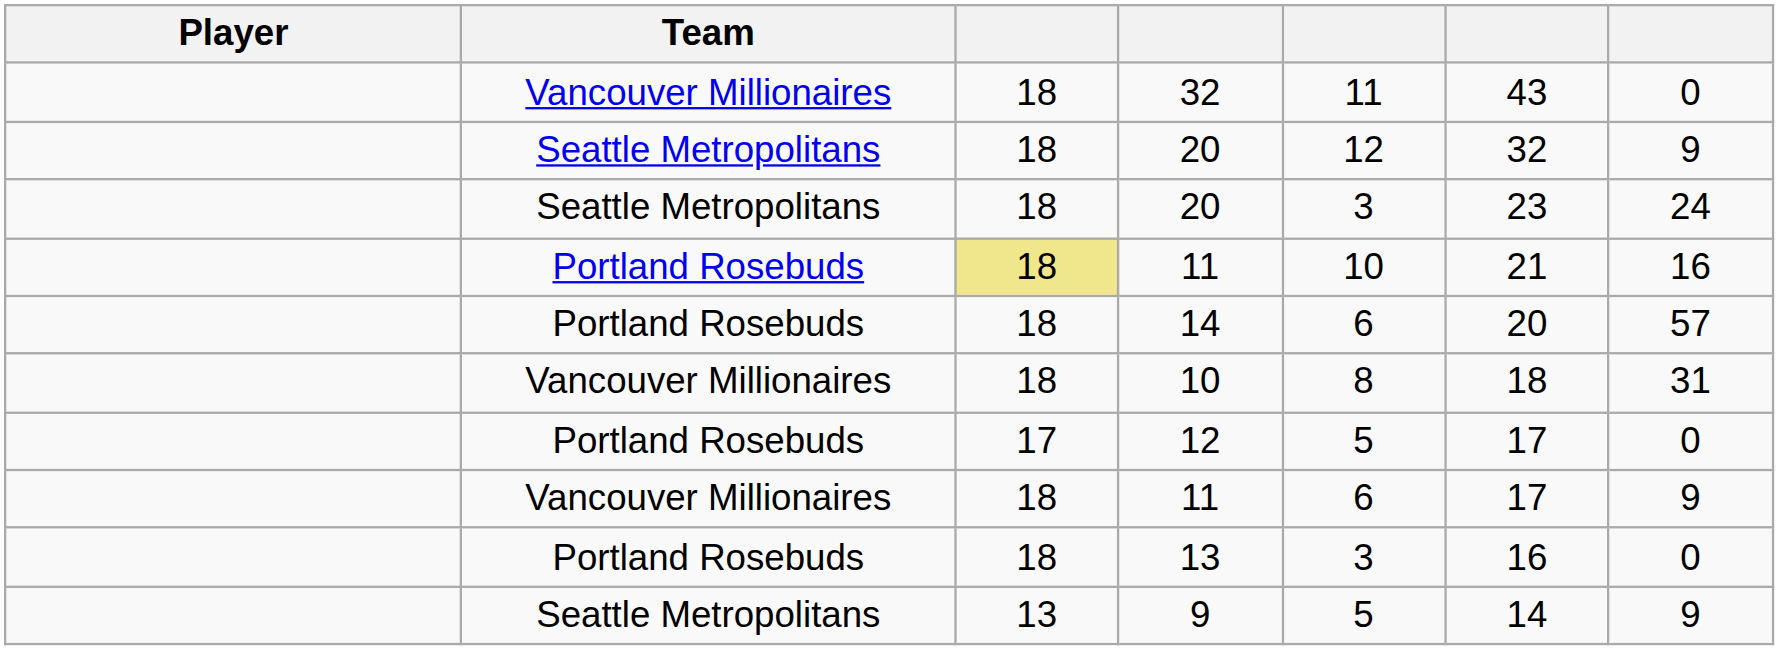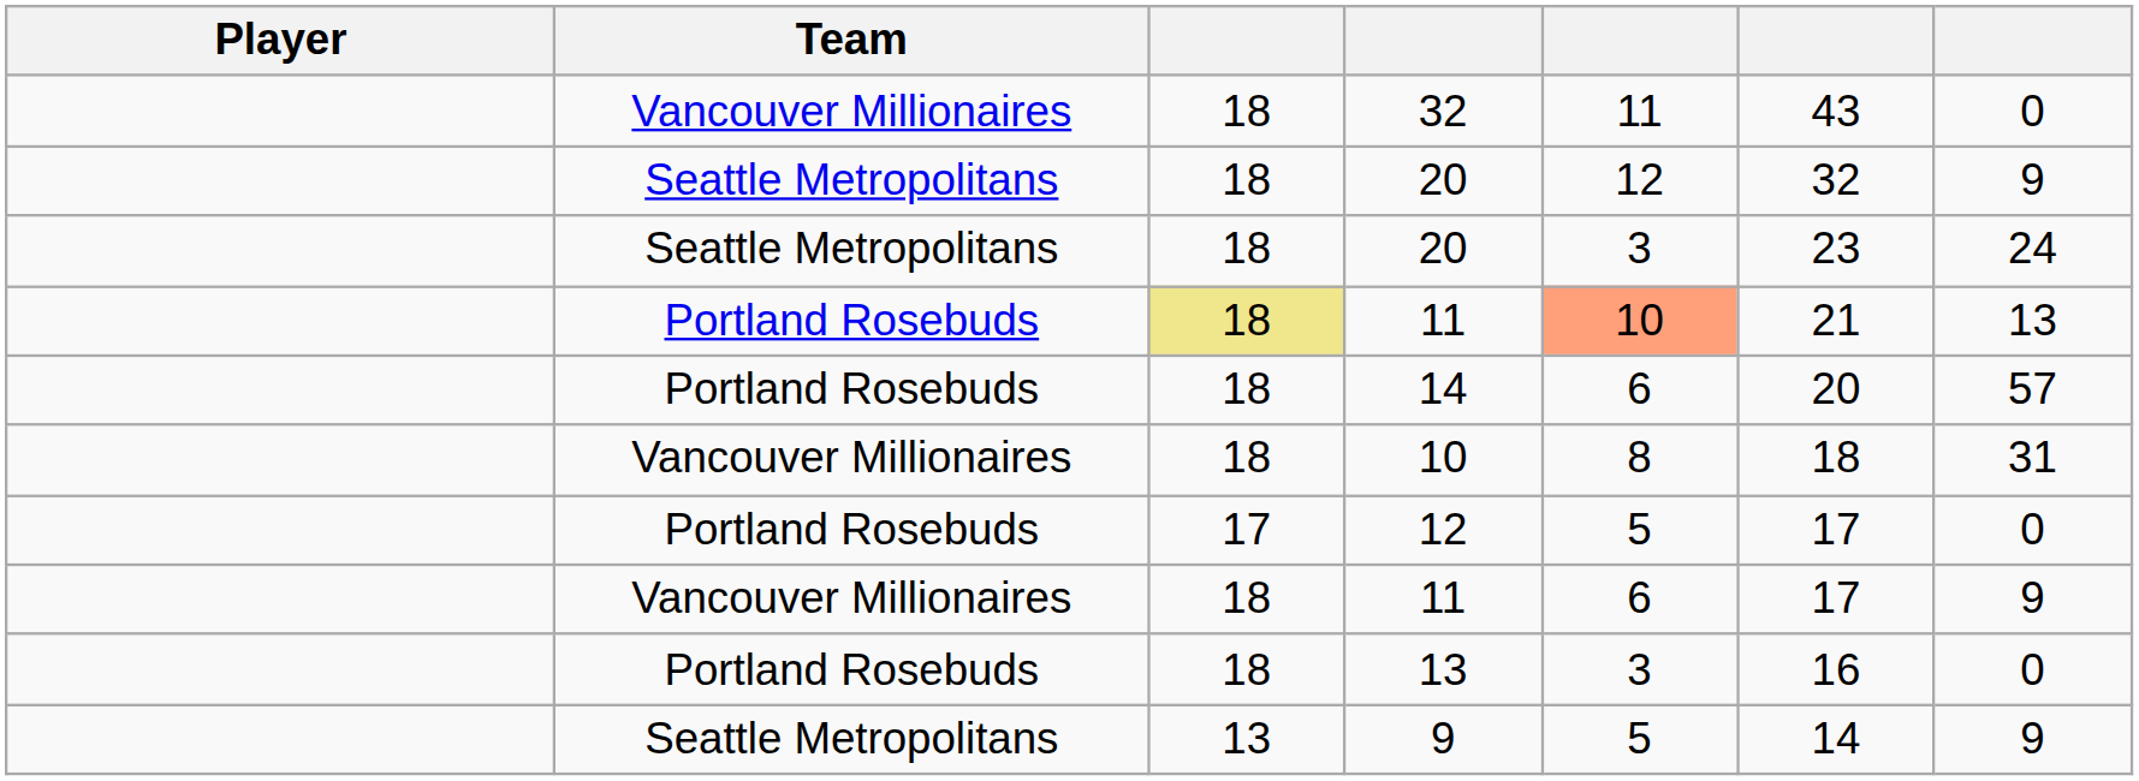Portland Rosebuds / 11 | column 5: no background -> lightsalmon background
Portland Rosebuds / 11 | column 7: 16 -> 13
